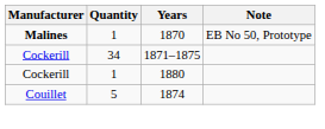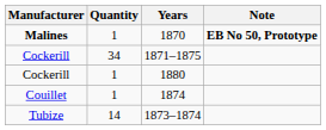1870 | Note: normal -> bold
1874 | Quantity: 5 -> 1
+ row: Tubize | 14 | 1873–1874
